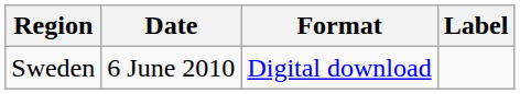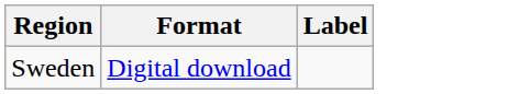- column: Date | 6 June 2010
